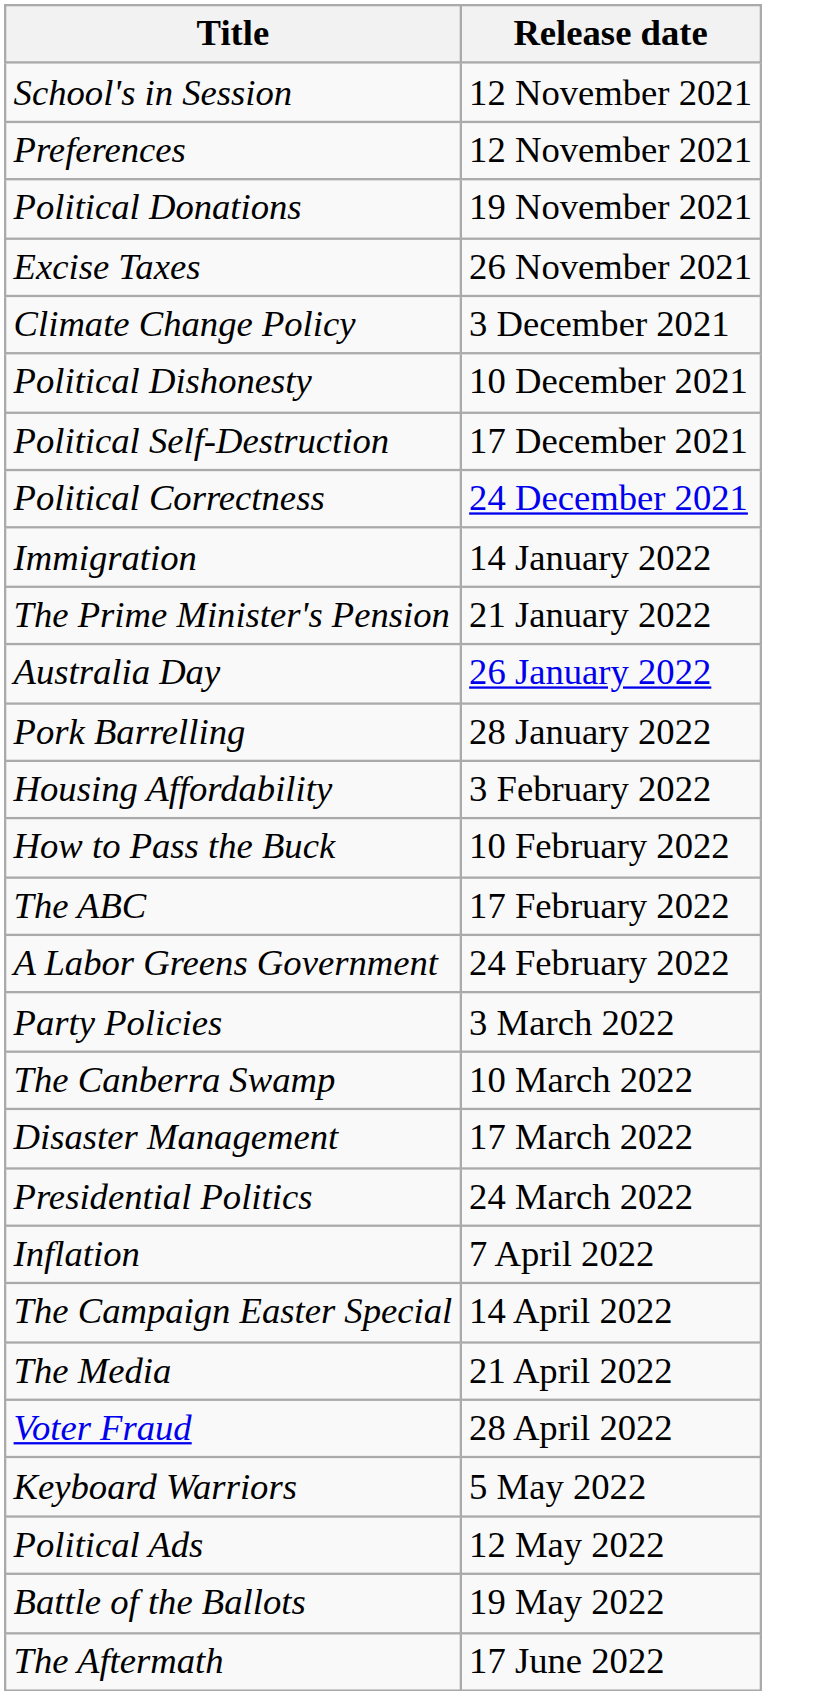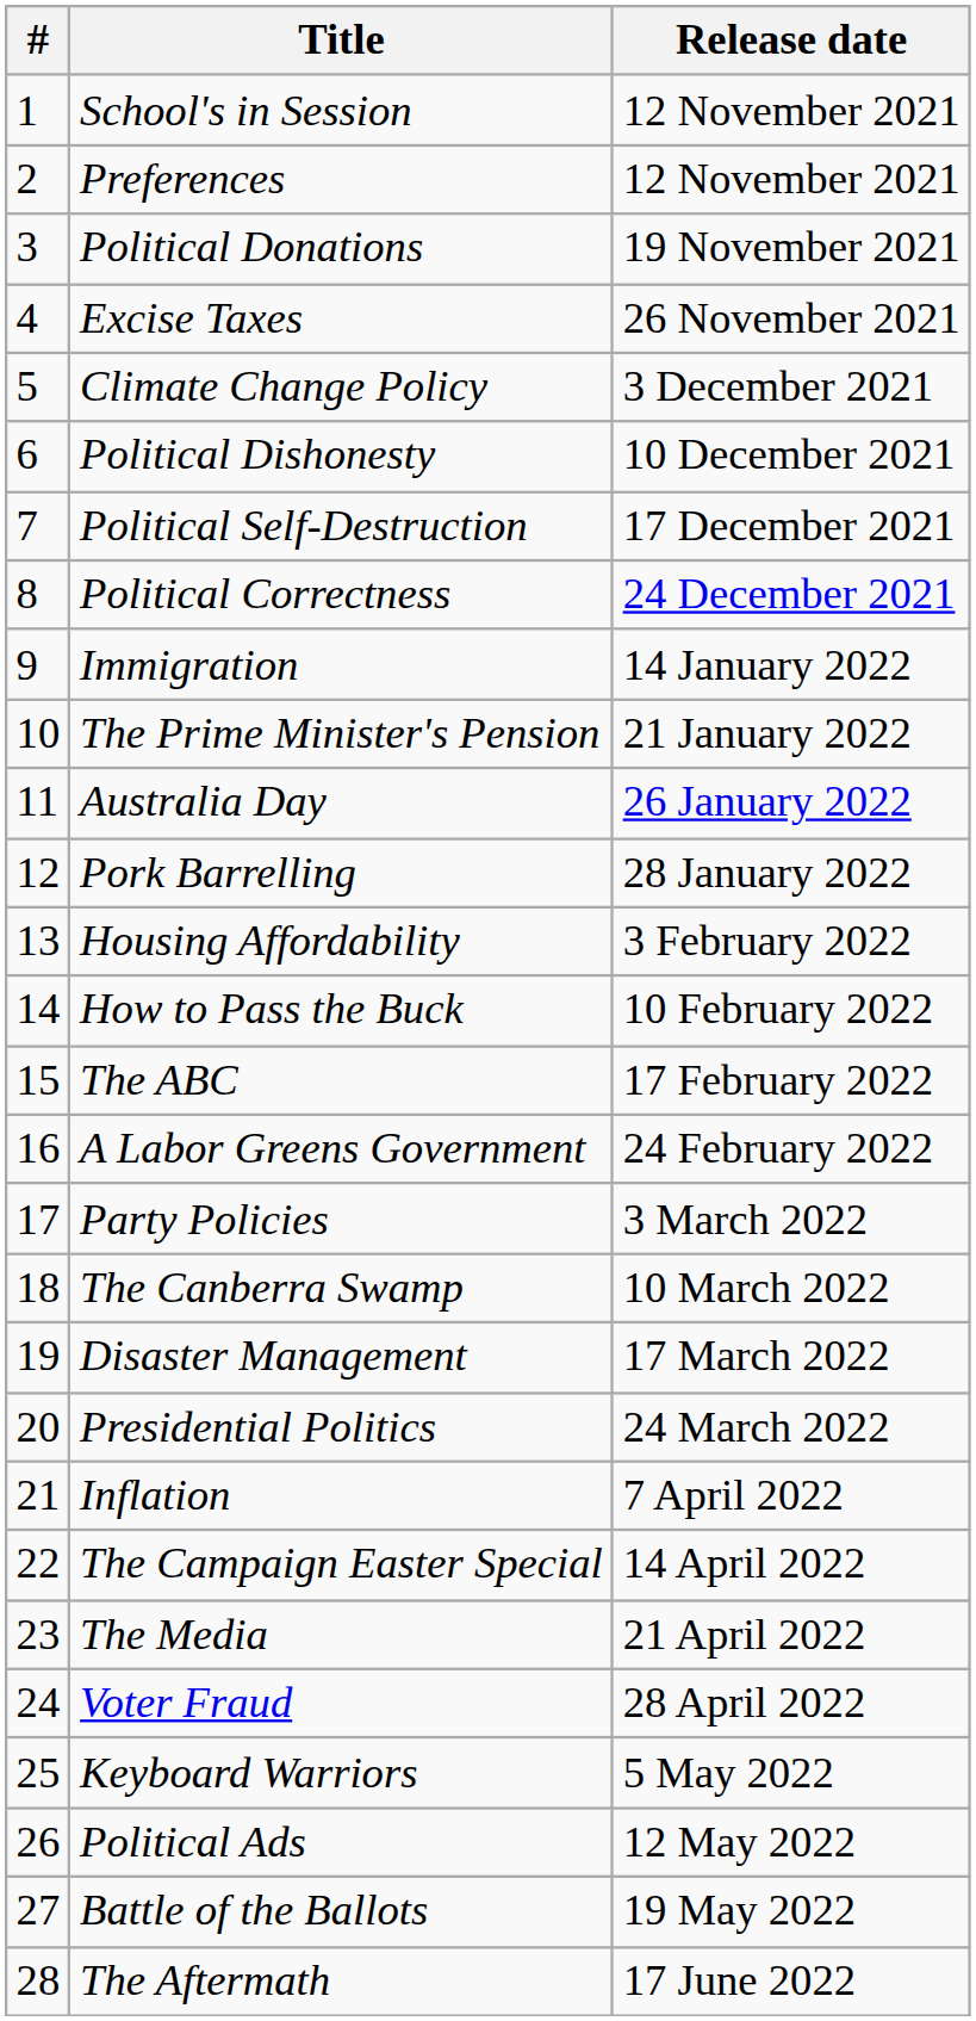+ column: # | 1 | 2 | 3 | 4 | 5 | 6 | 7 | 8 | 9 | 10 | 11 | 12 | 13 | 14 | 15 | 16 | 17 | 18 | 19 | 20 | 21 | 22 | 23 | 24 | 25 | 26 | 27 | 28
